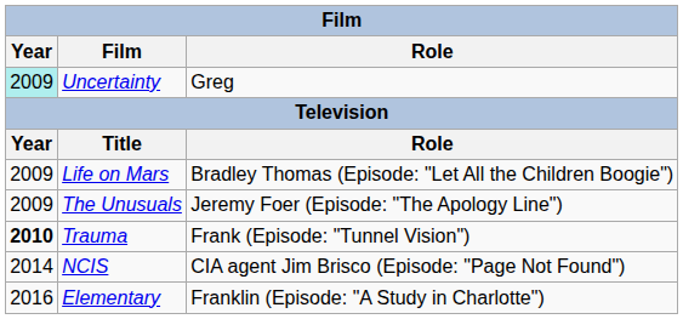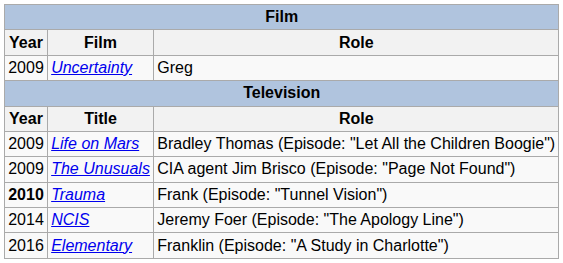Uncertainty | Year: paleturquoise background -> no background
The Unusuals | Role: Jeremy Foer (Episode: "The Apology Line") -> CIA agent Jim Brisco (Episode: "Page Not Found")
NCIS | Role: CIA agent Jim Brisco (Episode: "Page Not Found") -> Jeremy Foer (Episode: "The Apology Line")
